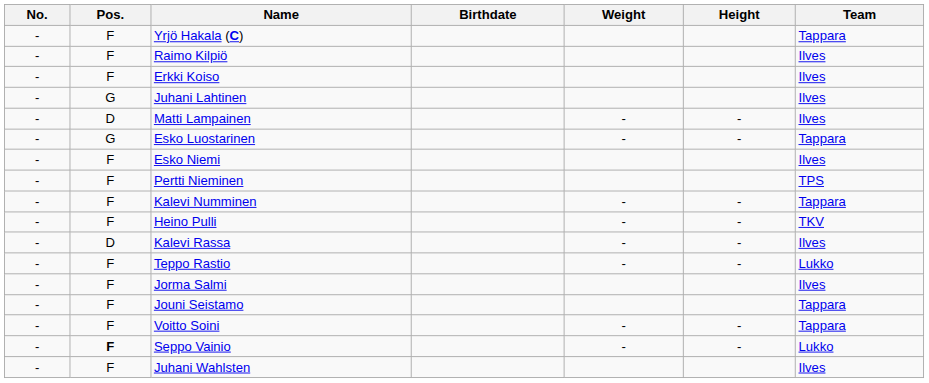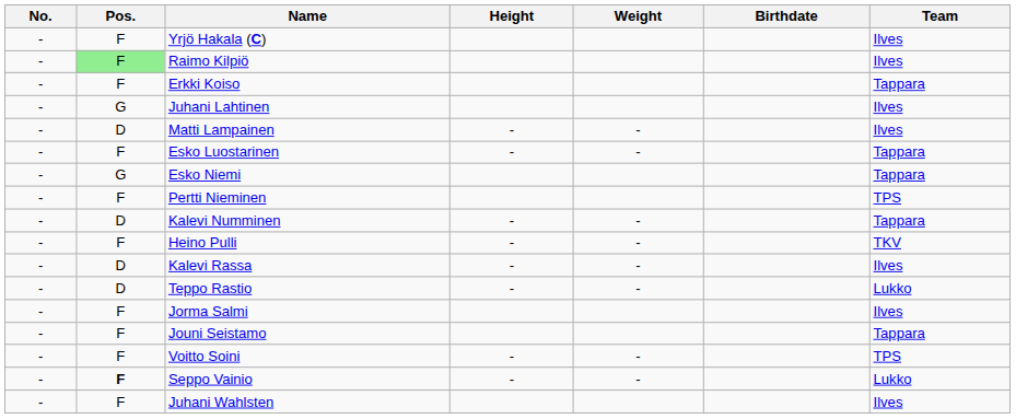columns swapped: Height <-> Birthdate
Yrjö Hakala (C) | Team: Tappara -> Ilves
Raimo Kilpiö | Pos.: no background -> lightgreen background
Erkki Koiso | Team: Ilves -> Tappara
Esko Luostarinen | Pos.: G -> F
Esko Niemi | Pos.: F -> G
Esko Niemi | Team: Ilves -> Tappara
Kalevi Numminen | Pos.: F -> D
Teppo Rastio | Pos.: F -> D
Voitto Soini | Team: Tappara -> TPS
